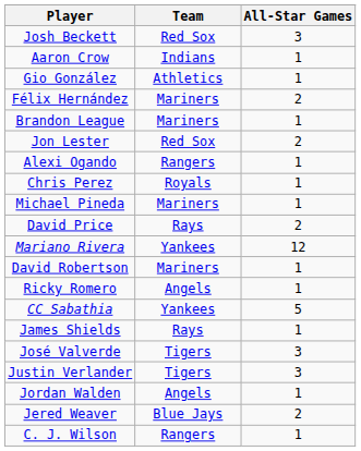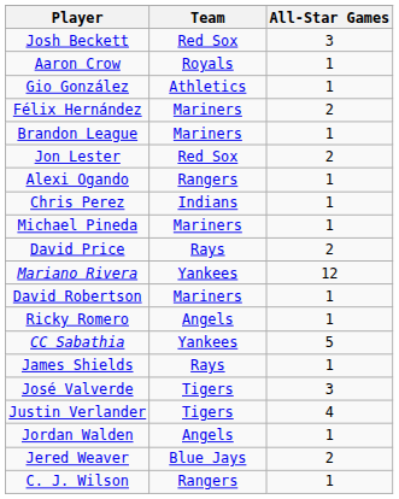Aaron Crow | Team: Indians -> Royals
Chris Perez | Team: Royals -> Indians
Justin Verlander | All-Star Games: 3 -> 4
